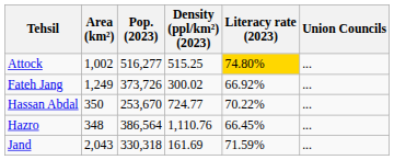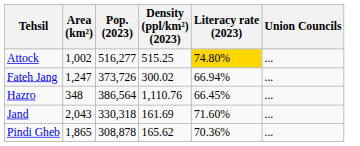Fateh Jang | Area (km²): 1,249 -> 1,247
Fateh Jang | Literacy rate (2023): 66.92% -> 66.94%
- row: Hassan Abdal | 350 | 253,670 | 724.77 | 70.22% | ...
Jand | Literacy rate (2023): 71.59% -> 71.60%
+ row: Pindi Gheb | 1,865 | 308,878 | 165.62 | 70.36% | ...
